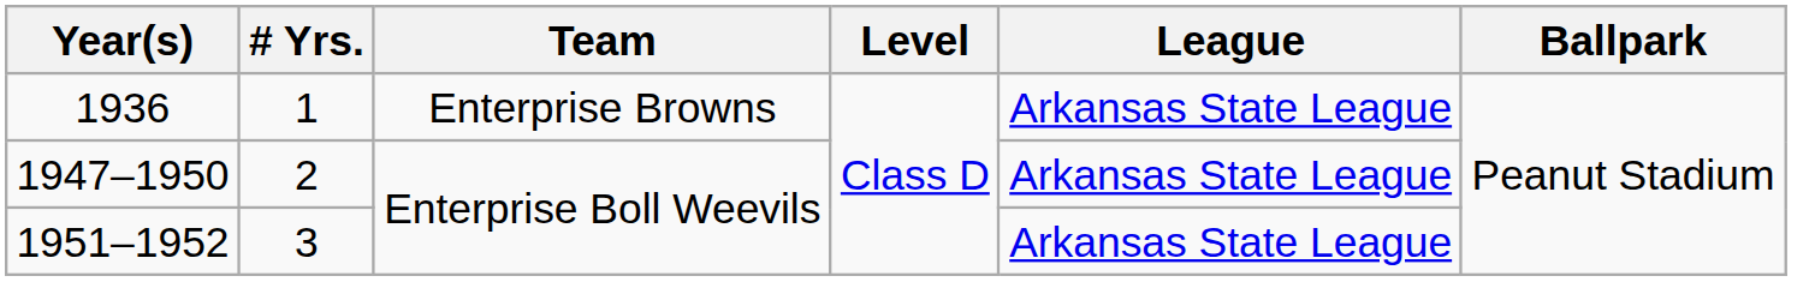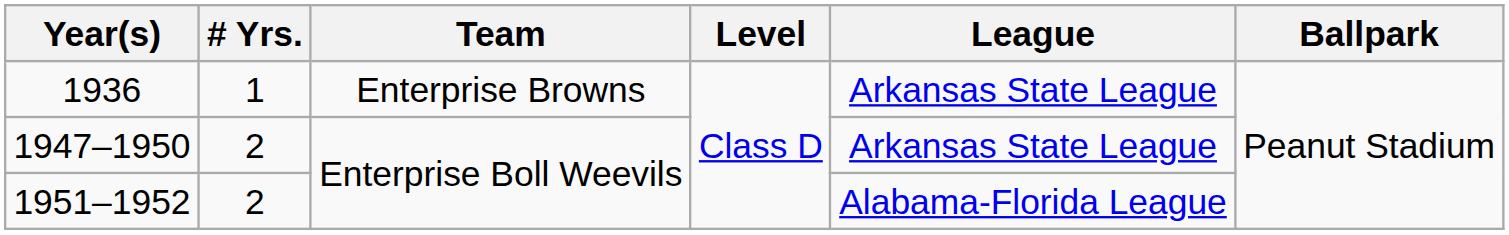1951–1952 | # Yrs.: 3 -> 2
1951–1952 | League: Arkansas State League -> Alabama-Florida League
